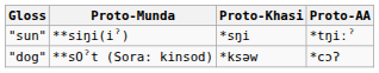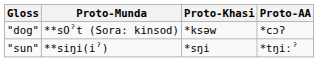rows swapped: "sun" <-> "dog"
